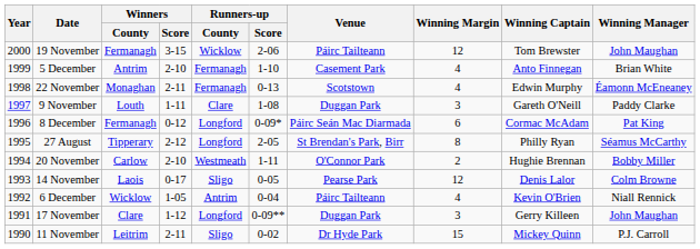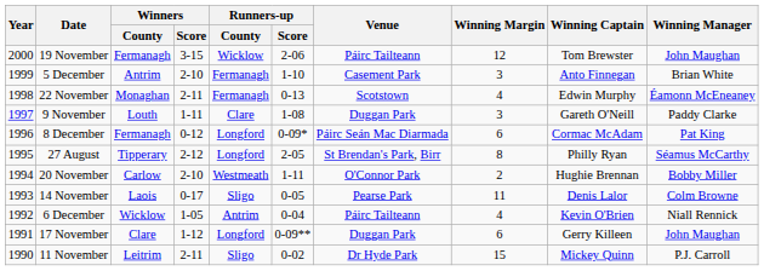5 December | Winning Margin: 4 -> 3
14 November | Winning Margin: 12 -> 11
17 November | Winning Margin: 3 -> 6
